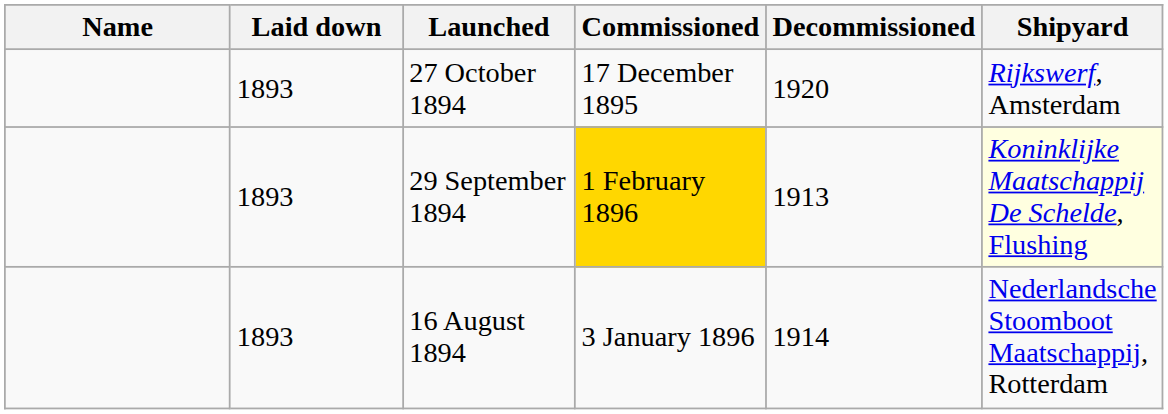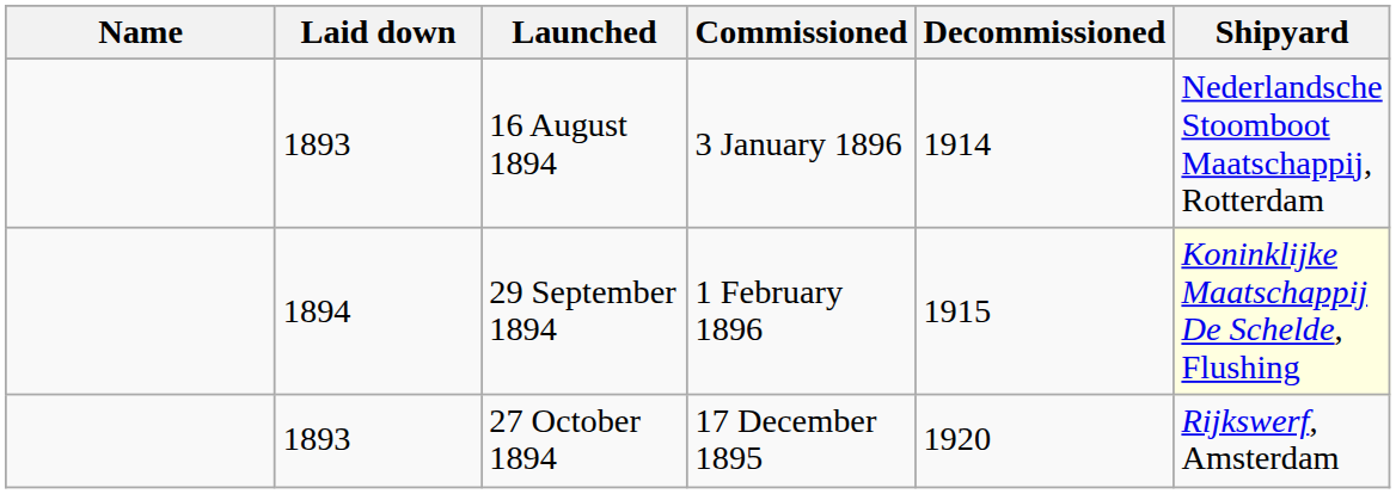rows swapped: 27 October 1894 <-> 16 August 1894
29 September 1894 | Laid down: 1893 -> 1894
29 September 1894 | Commissioned: gold background -> no background
29 September 1894 | Decommissioned: 1913 -> 1915
